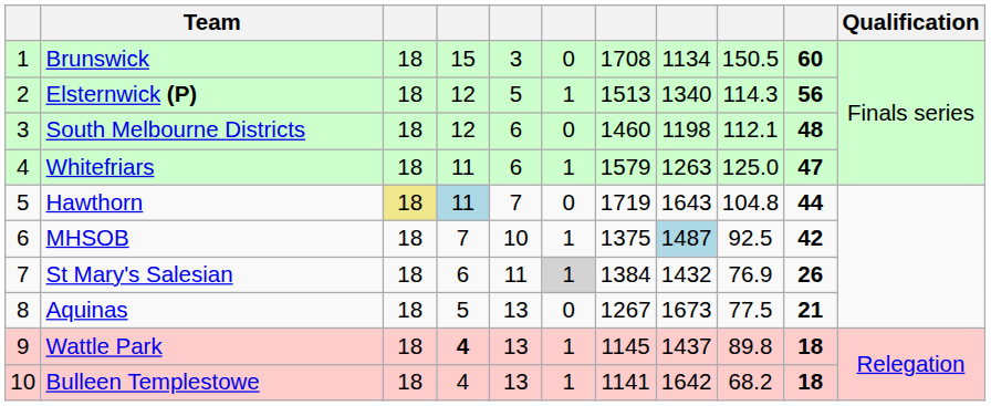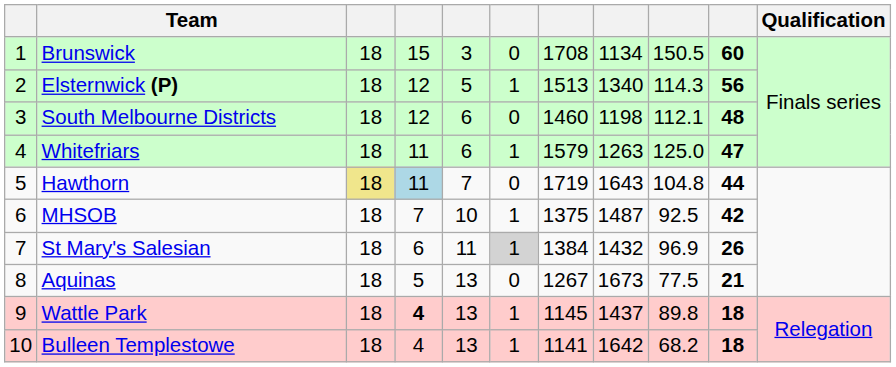MHSOB | column 8: lightblue background -> no background
St Mary's Salesian | column 9: 76.9 -> 96.9
